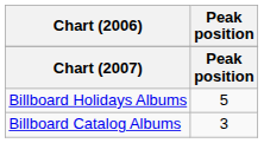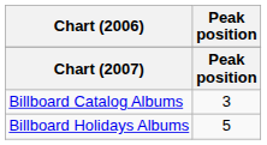rows swapped: Billboard Catalog Albums <-> Billboard Holidays Albums
